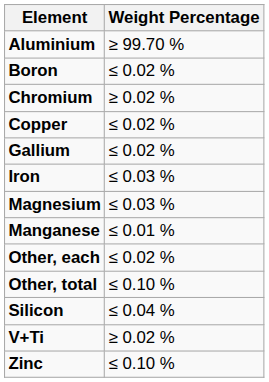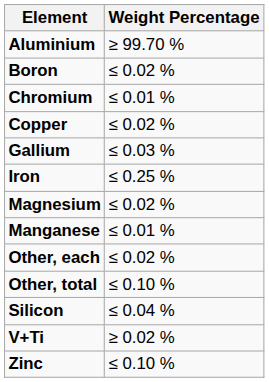Chromium | Weight Percentage: ≥ 0.02 % -> ≤ 0.01 %
Gallium | Weight Percentage: ≤ 0.02 % -> ≤ 0.03 %
Iron | Weight Percentage: ≤ 0.03 % -> ≤ 0.25 %
Magnesium | Weight Percentage: ≤ 0.03 % -> ≤ 0.02 %
